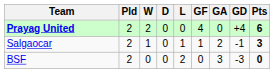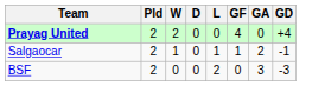- column: Pts | 6 | 3 | 0
